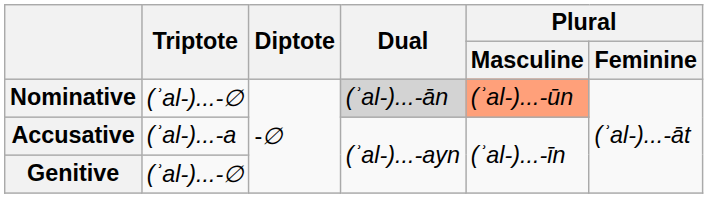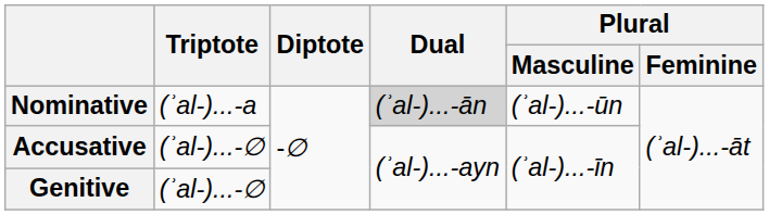Nominative | Triptote: (ʾal-)...-∅ -> (ʾal-)...-a
Nominative | Plural / Masculine: lightsalmon background -> no background
Accusative | Triptote: (ʾal-)...-a -> (ʾal-)...-∅
